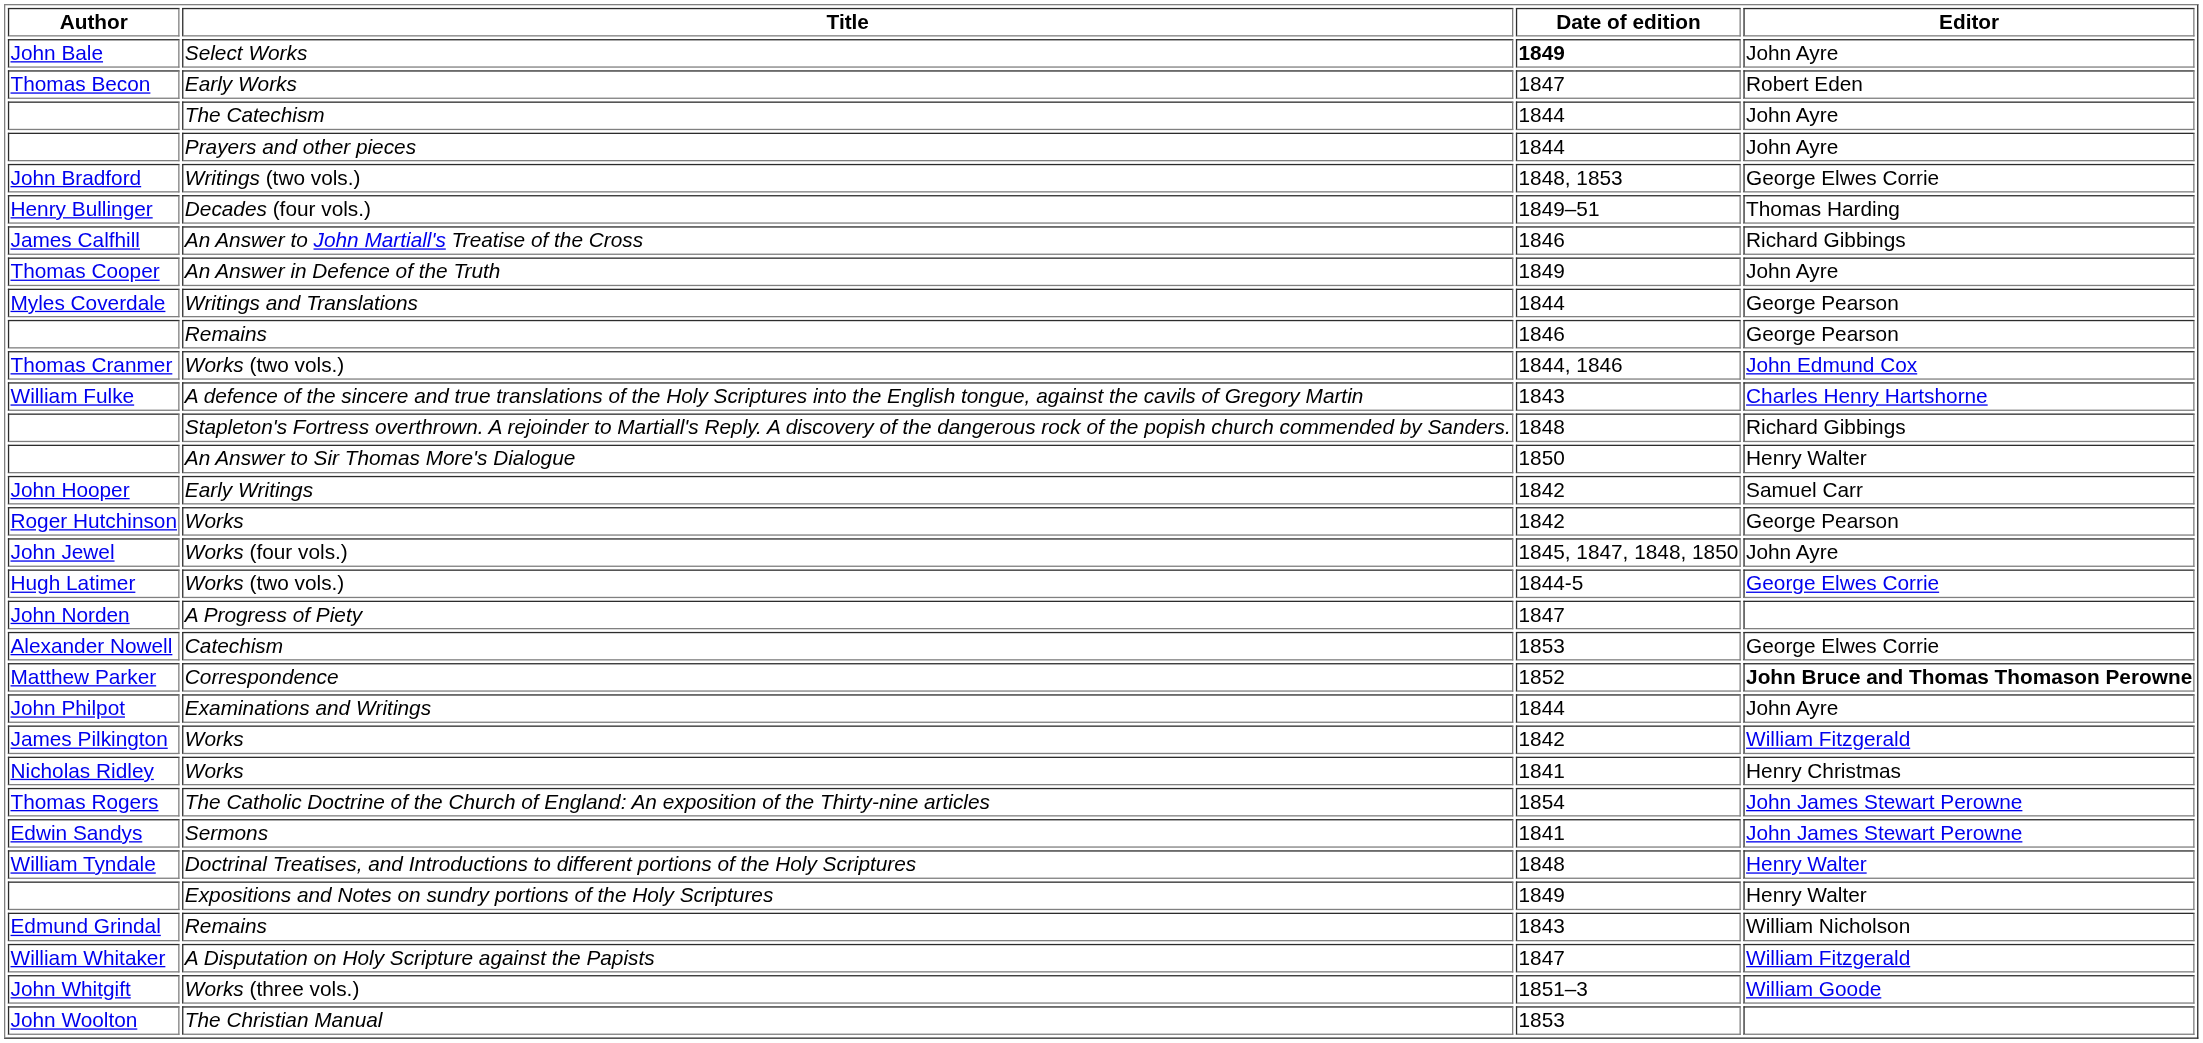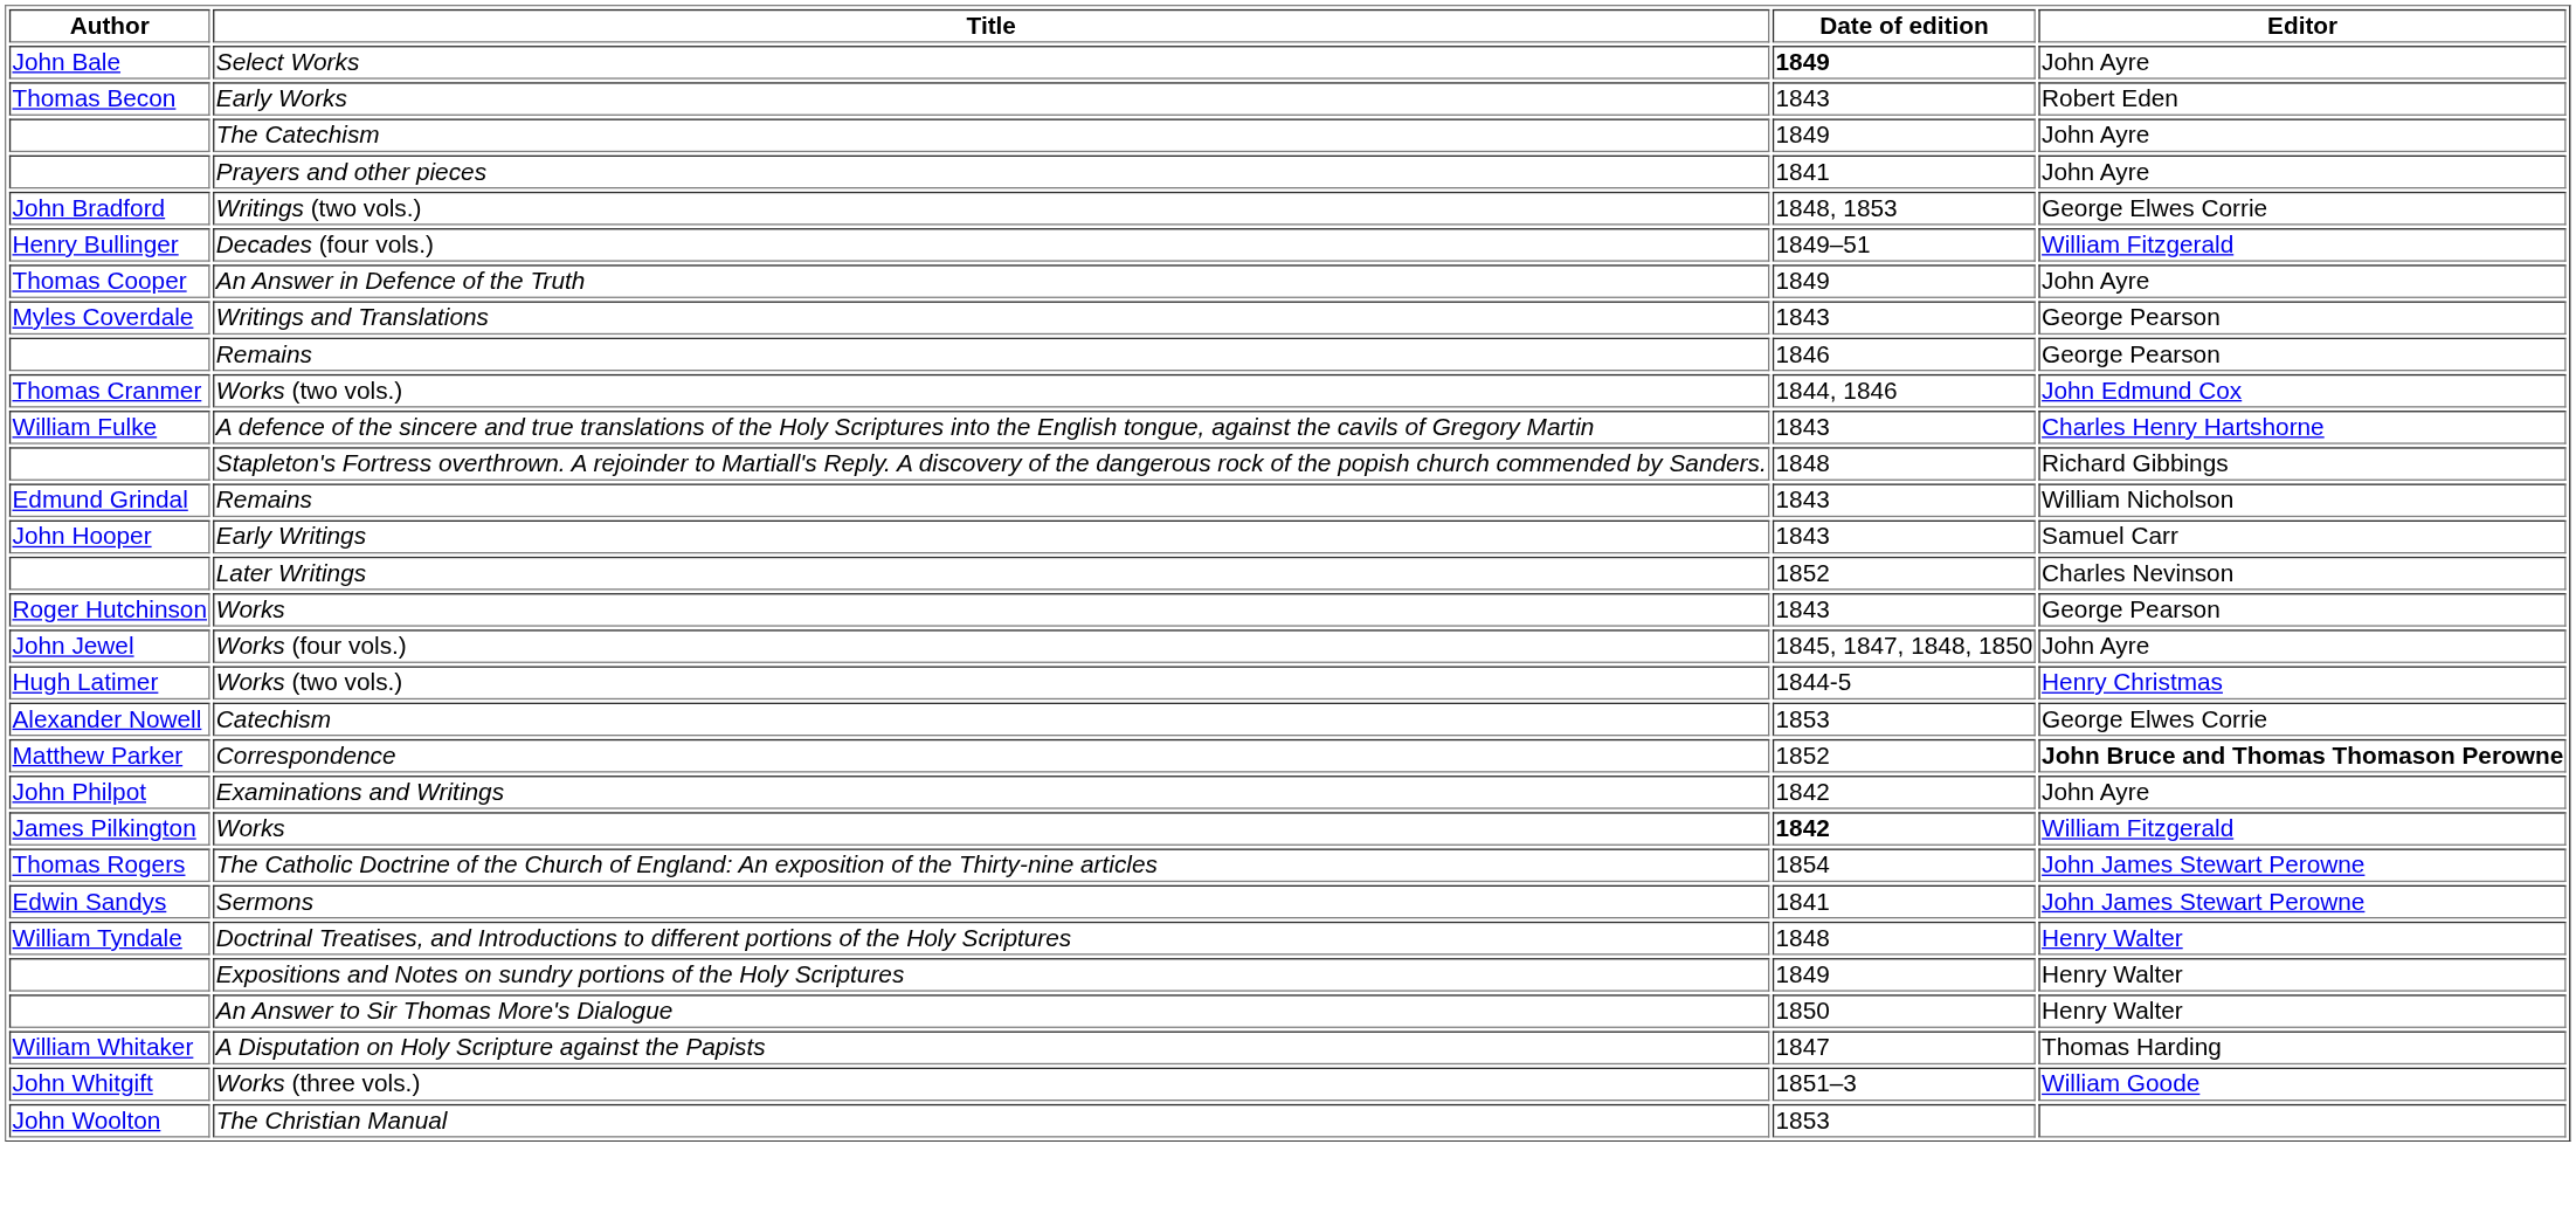Early Works | Date of edition: 1847 -> 1843
The Catechism | Date of edition: 1844 -> 1849
Prayers and other pieces | Date of edition: 1844 -> 1841
Decades (four vols.) | Editor: Thomas Harding -> William Fitzgerald
- row: James Calfhill | An Answer to John Martiall's Treatise of the Cross | 1846 | Richard Gibbings
Writings and Translations | Date of edition: 1844 -> 1843
rows swapped: Edmund Grindal / Remains <-> An Answer to Sir Thomas More's Dialogue
Early Writings | Date of edition: 1842 -> 1843
+ row: Later Writings | 1852 | Charles Nevinson
Roger Hutchinson / Works | Date of edition: 1842 -> 1843
Hugh Latimer / Works (two vols.) | Editor: George Elwes Corrie -> Henry Christmas
- row: John Norden | A Progress of Piety | 1847
Examinations and Writings | Date of edition: 1844 -> 1842
James Pilkington / Works | Date of edition: normal -> bold
- row: Nicholas Ridley | Works | 1841 | Henry Christmas
A Disputation on Holy Scripture against the Papists | Editor: William Fitzgerald -> Thomas Harding
